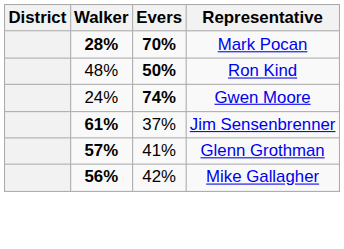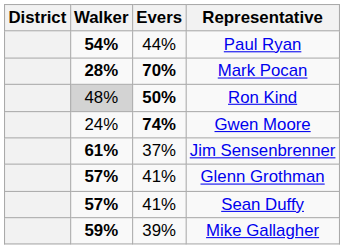+ row: 54% | 44% | Paul Ryan
Ron Kind | Walker: no background -> lightgrey background
+ row: 57% | 41% | Sean Duffy
Mike Gallagher | Walker: 56% -> 59%
Mike Gallagher | Evers: 42% -> 39%
